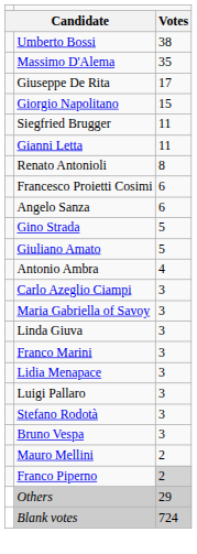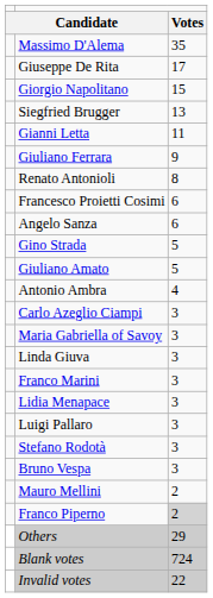- row: Umberto Bossi | 38
Siegfried Brugger | column 3: 11 -> 13
+ row: Giuliano Ferrara | 9
+ row: Invalid votes | 22
